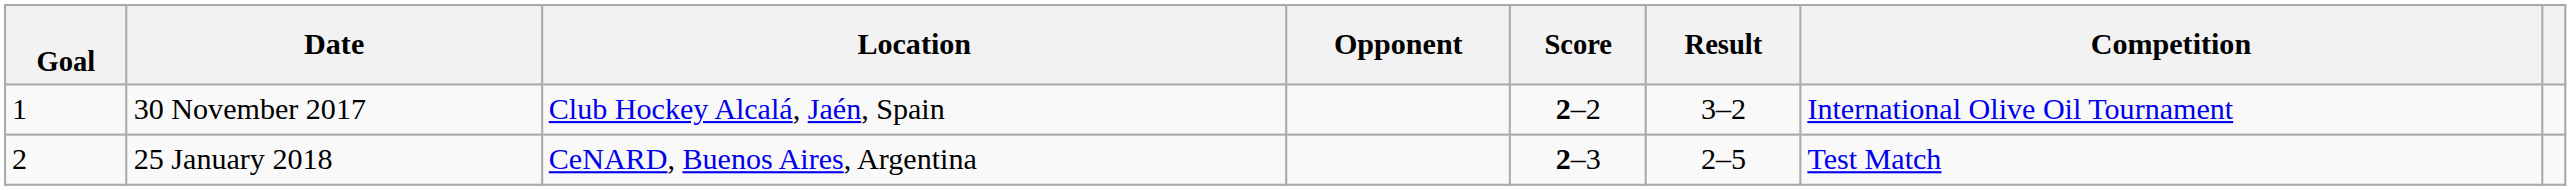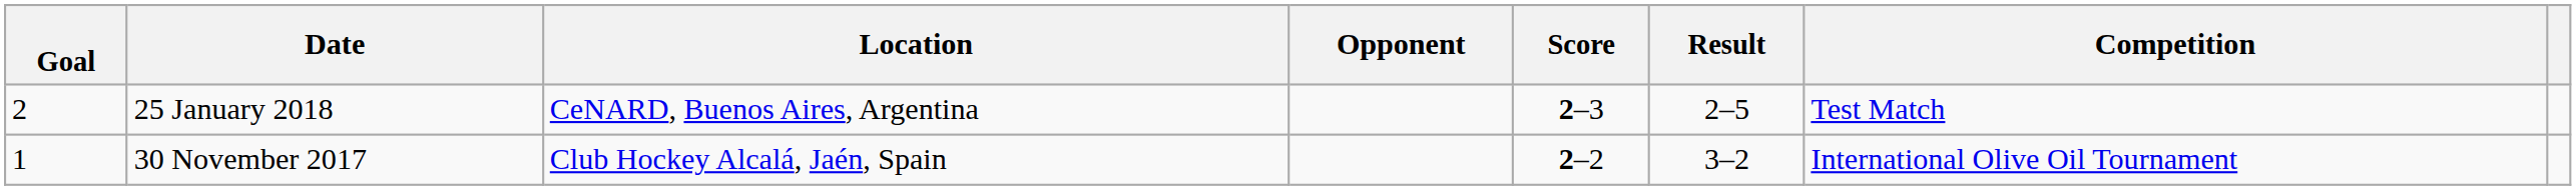rows swapped: 30 November 2017 <-> 25 January 2018
